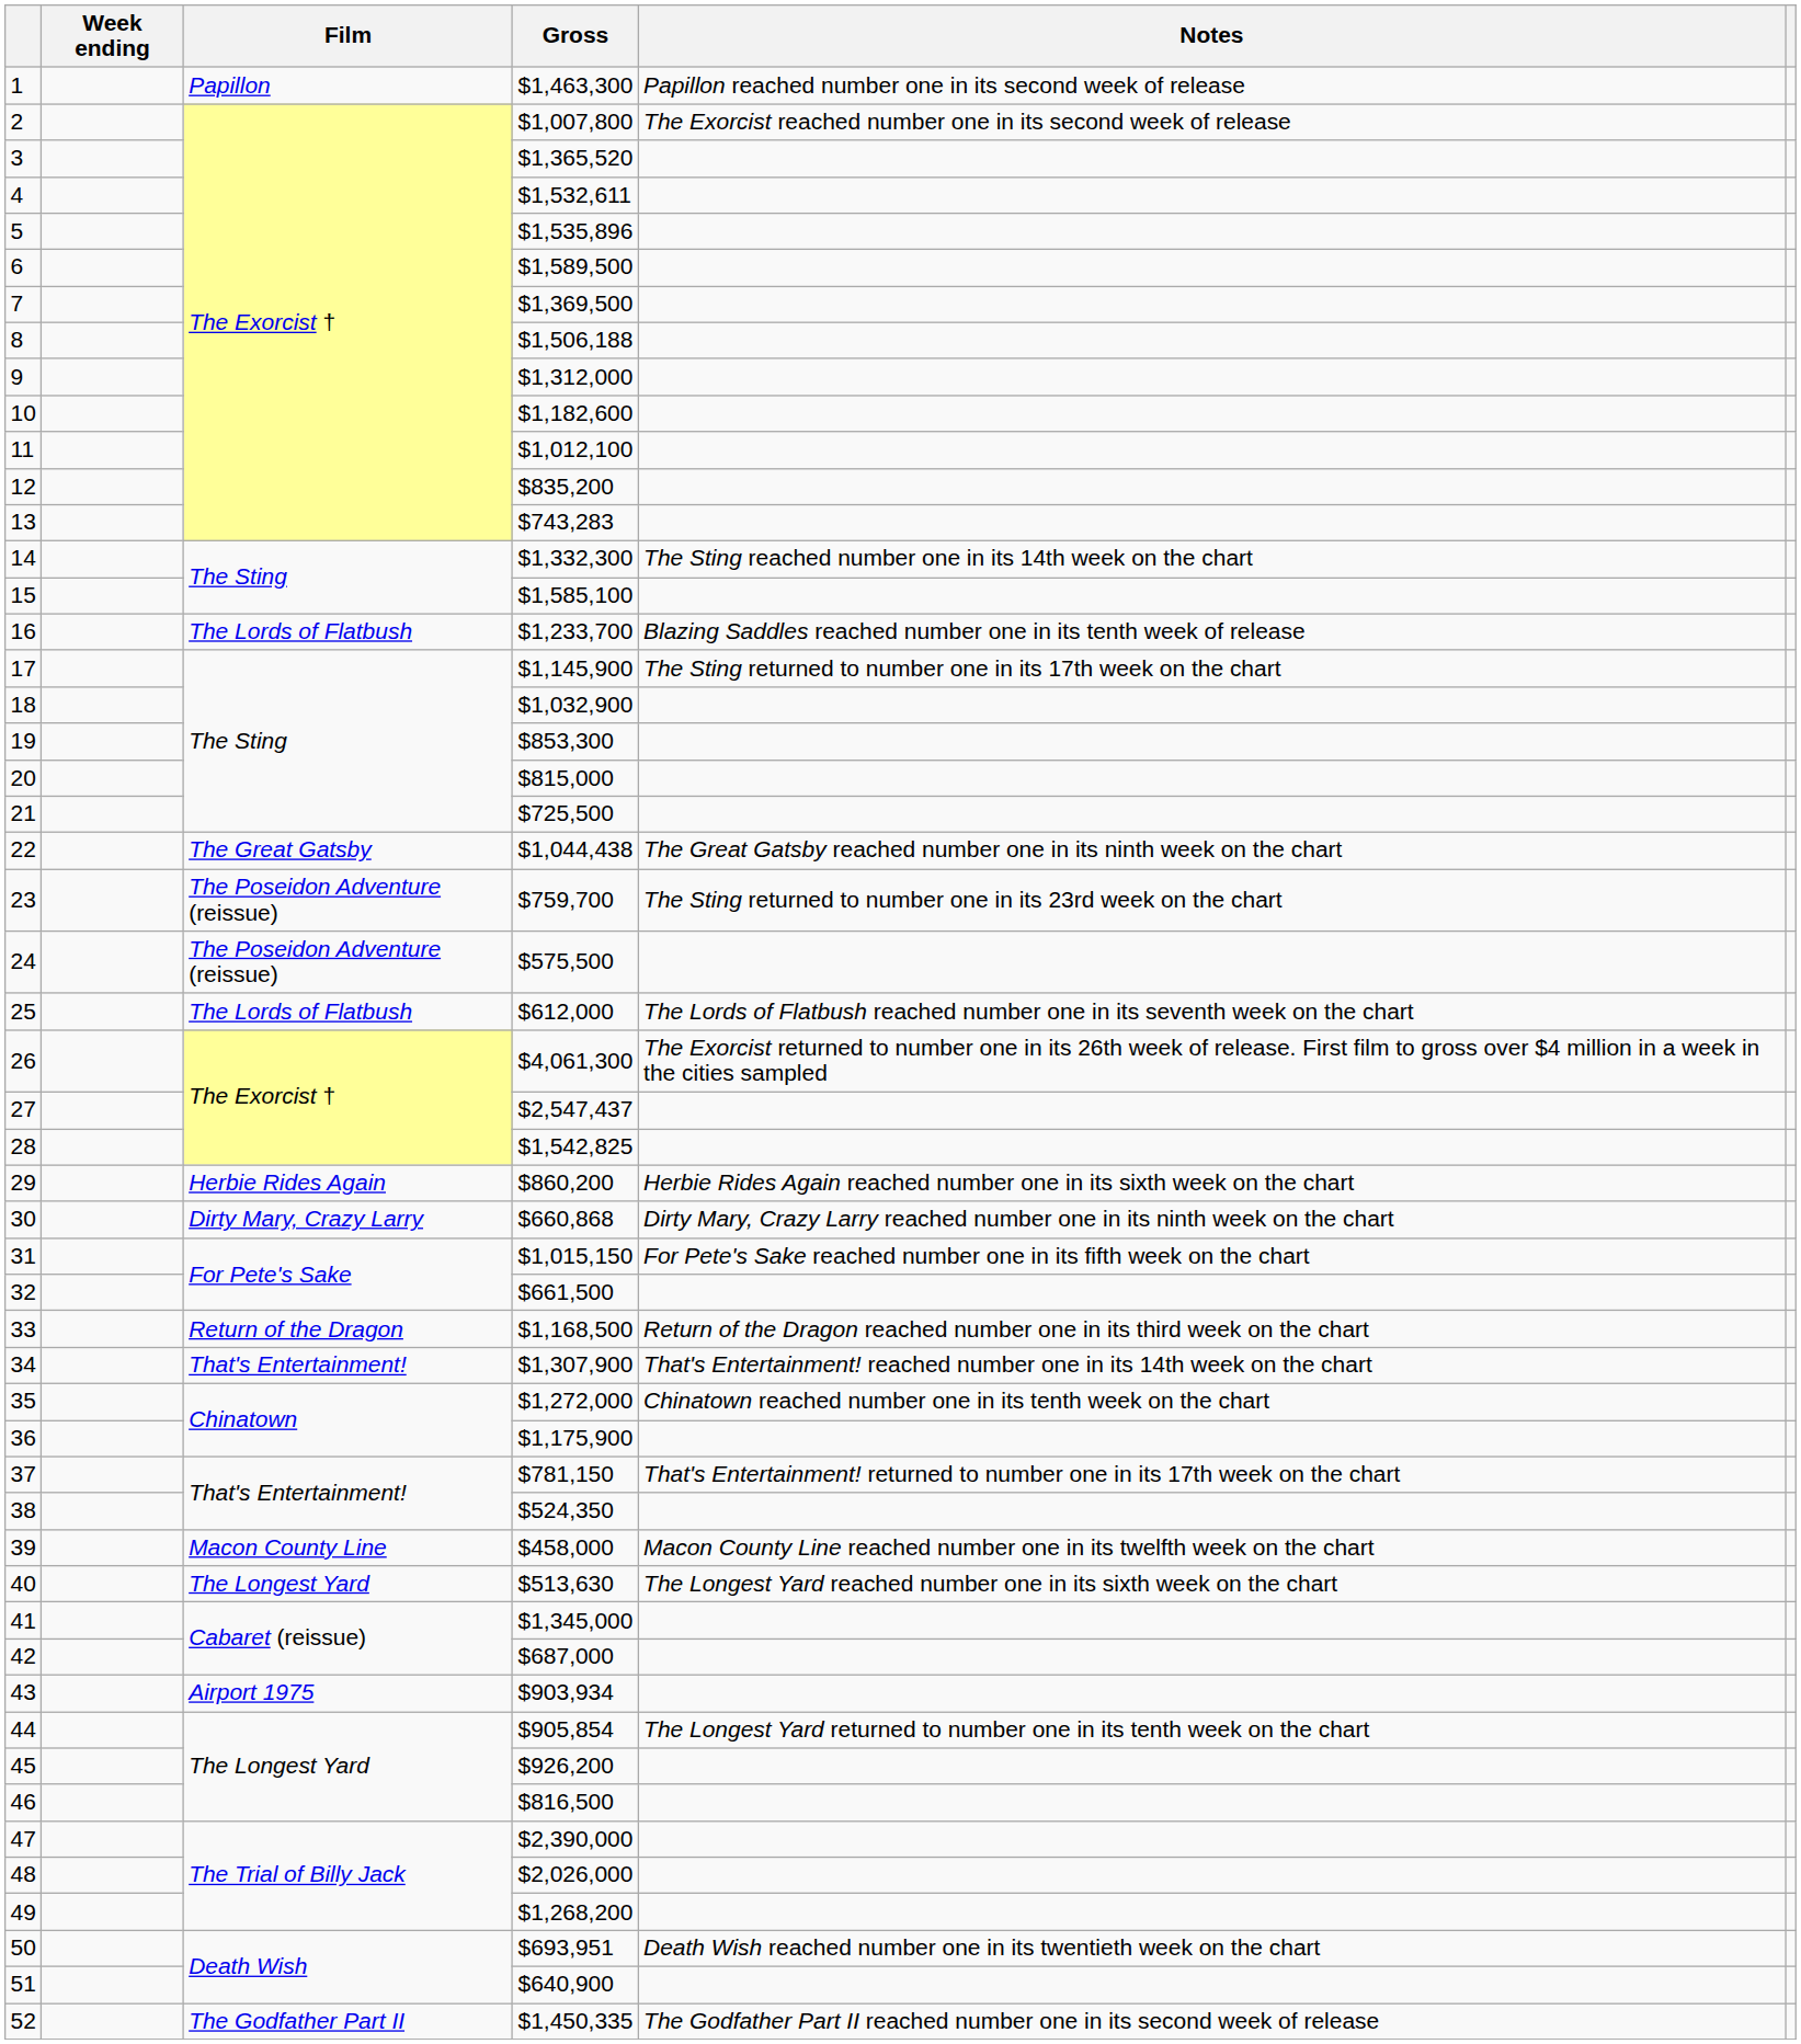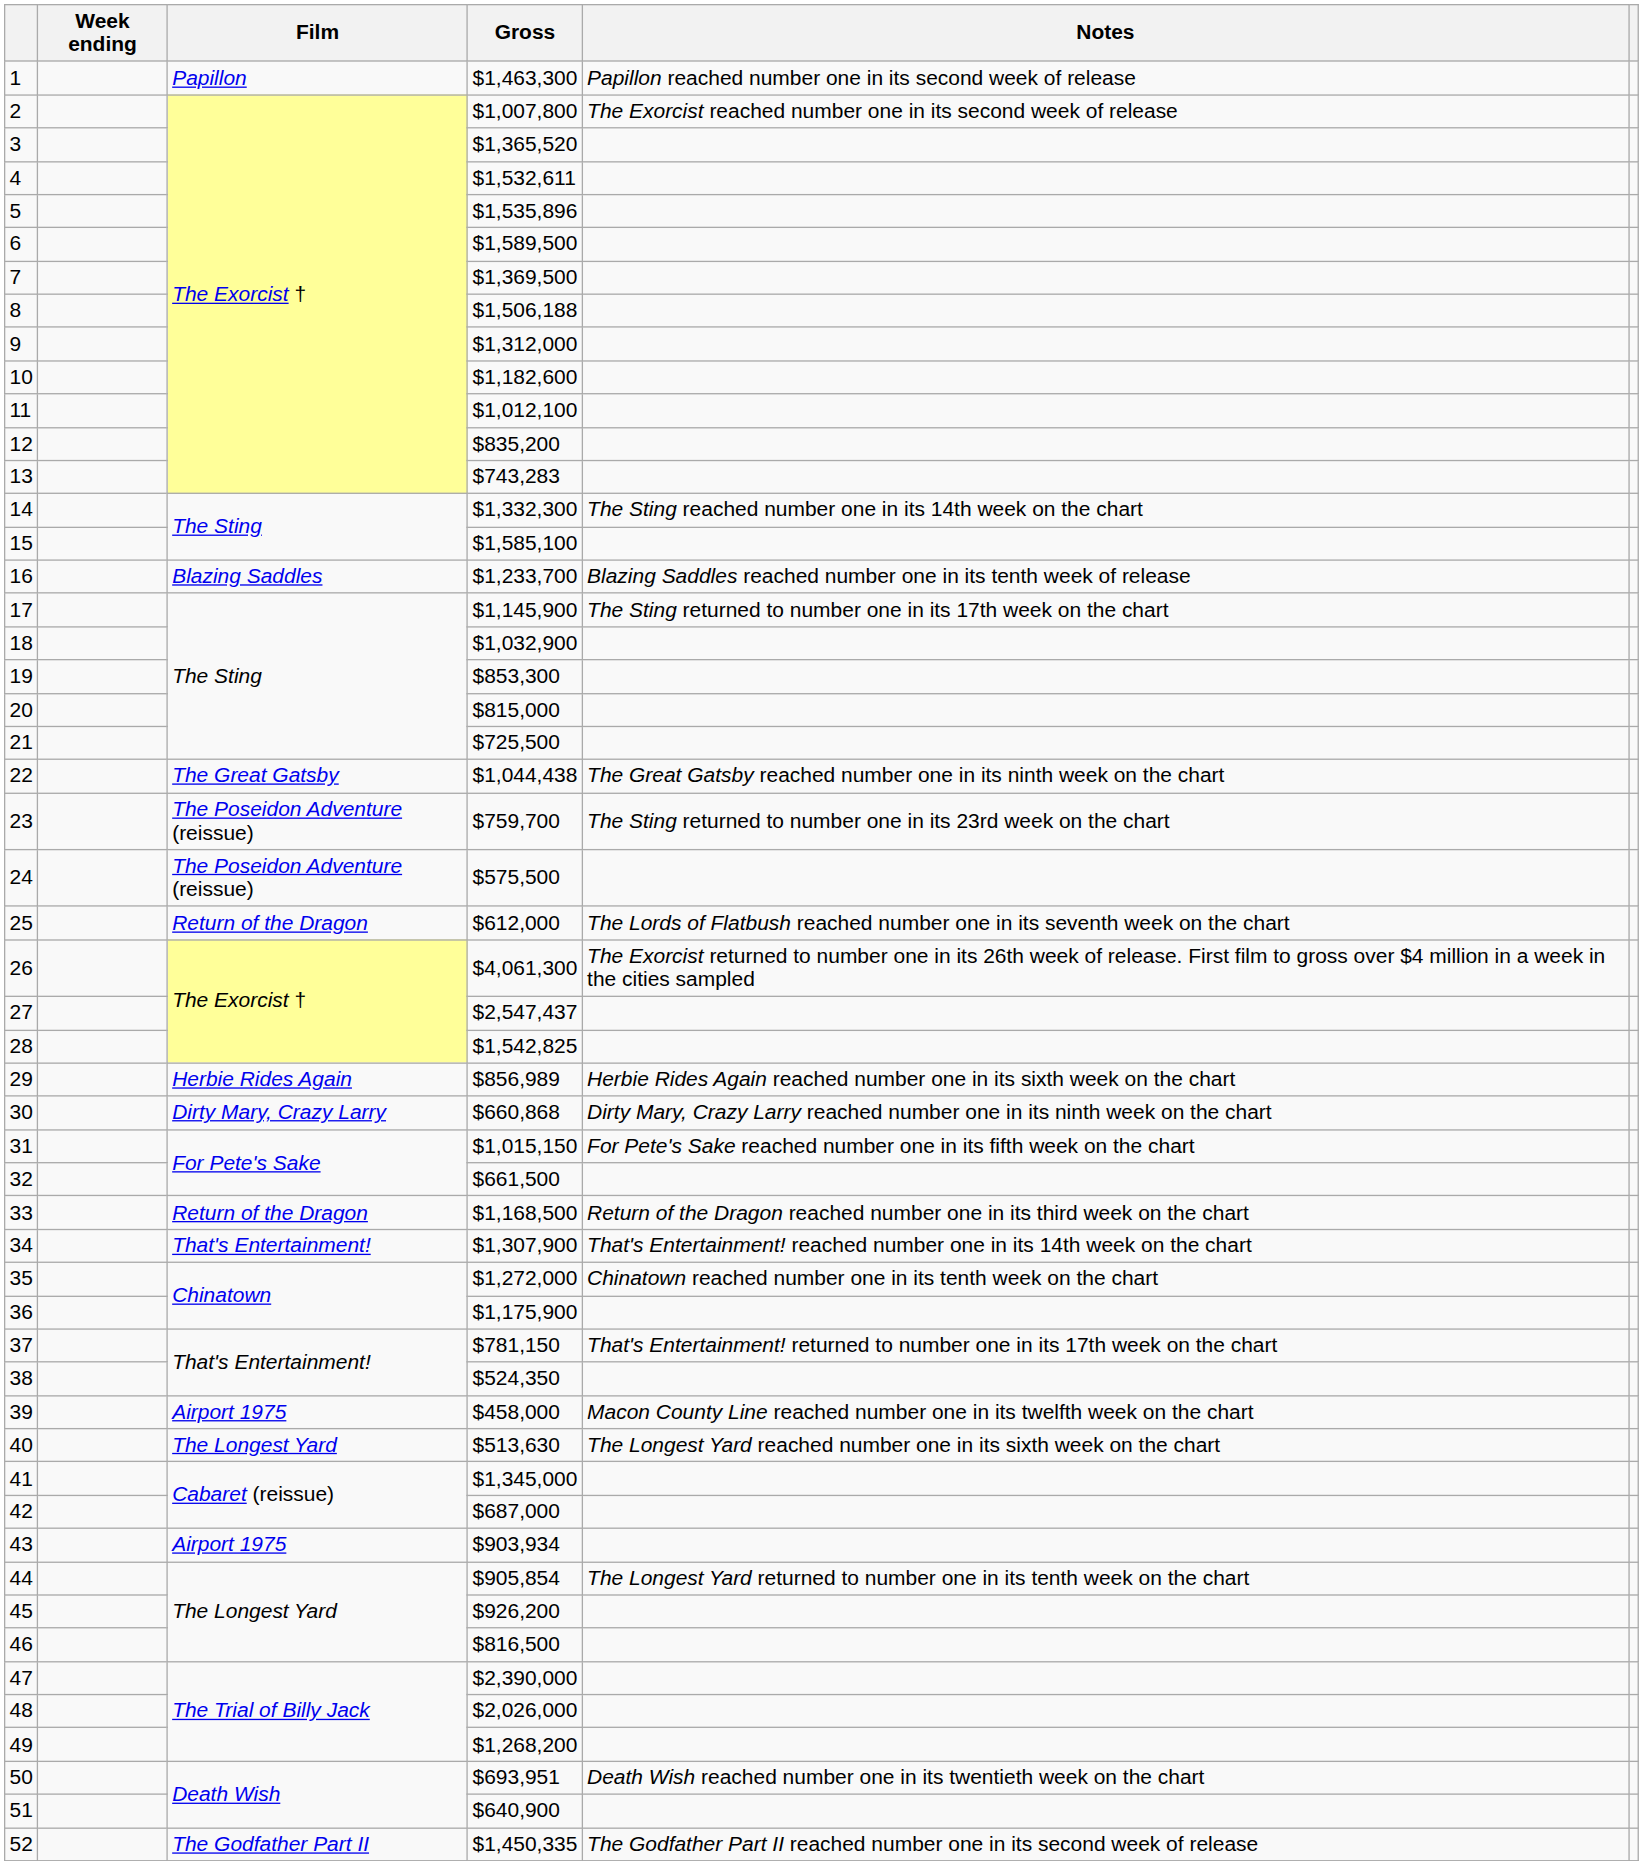16 | Film: The Lords of Flatbush -> Blazing Saddles
25 | Film: The Lords of Flatbush -> Return of the Dragon
29 | Gross: $860,200 -> $856,989
39 | Film: Macon County Line -> Airport 1975
